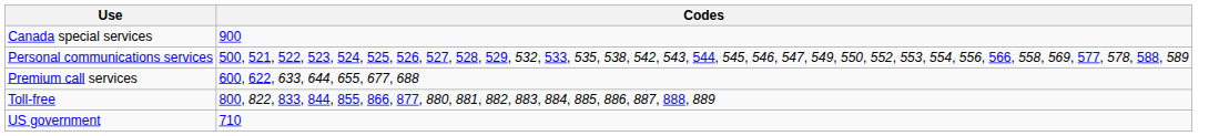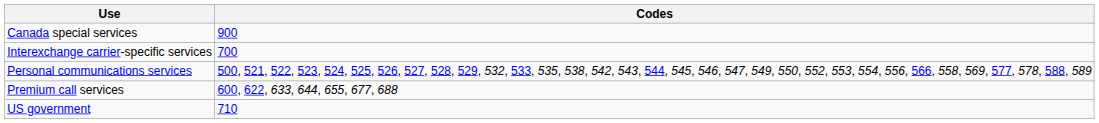+ row: Interexchange carrier-specific services | 700
- row: Toll-free | 800, 822, 833, 844, 855, 866, 877, 880, 881, 882, 883, 884, 885, 886, 887, 888, 889
